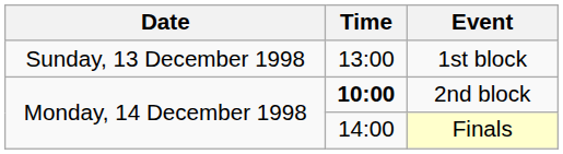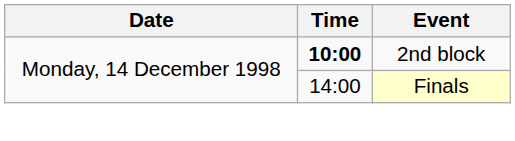- row: Sunday, 13 December 1998 | 13:00 | 1st block
